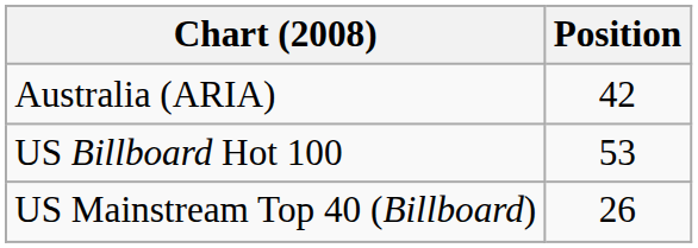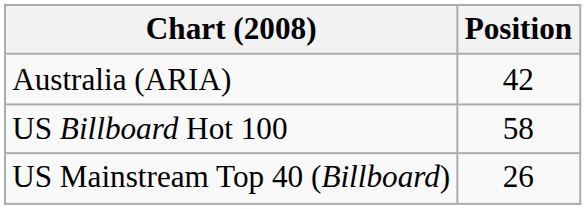US Billboard Hot 100 | Position: 53 -> 58
